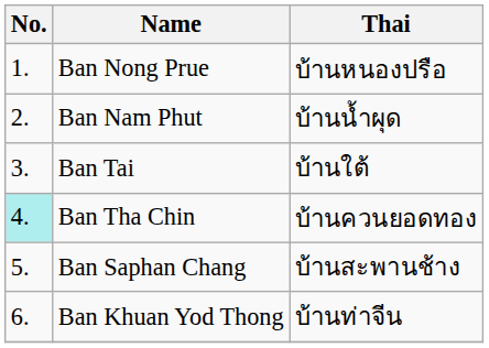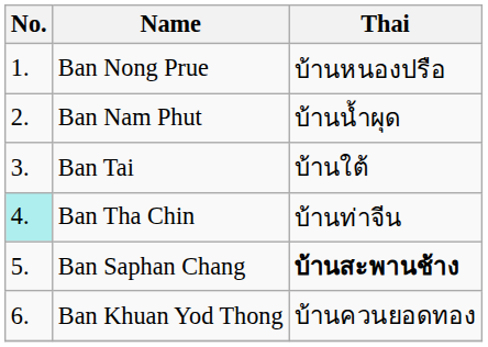Ban Tha Chin | Thai: บ้านควนยอดทอง -> บ้านท่าจีน
Ban Saphan Chang | Thai: normal -> bold
Ban Khuan Yod Thong | Thai: บ้านท่าจีน -> บ้านควนยอดทอง
